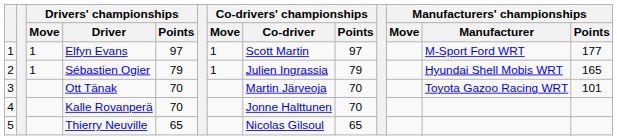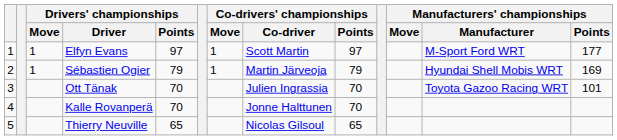Sébastien Ogier | Co-drivers' championships / Co-driver: Julien Ingrassia -> Martin Järveoja
Sébastien Ogier | Manufacturers' championships / Points: 165 -> 169
Ott Tänak | Co-drivers' championships / Co-driver: Martin Järveoja -> Julien Ingrassia
